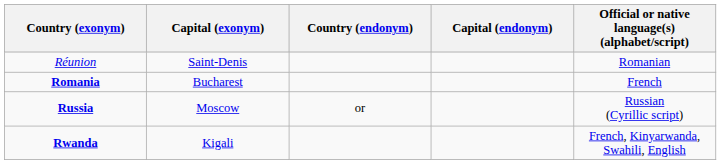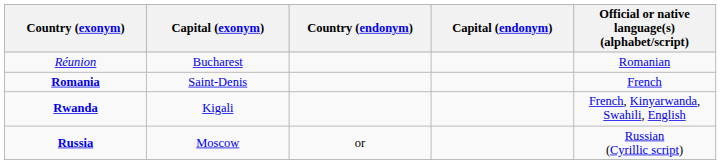Réunion | Capital (exonym): Saint-Denis -> Bucharest
Romania | Capital (exonym): Bucharest -> Saint-Denis
rows swapped: Russia <-> Rwanda
